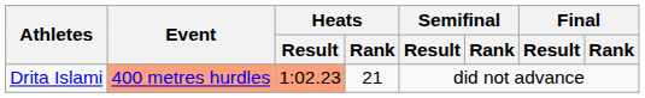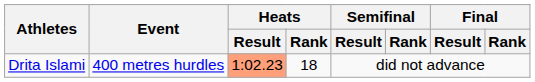Drita Islami | Event: lightsalmon background -> no background
Drita Islami | Heats / Rank: 21 -> 18
